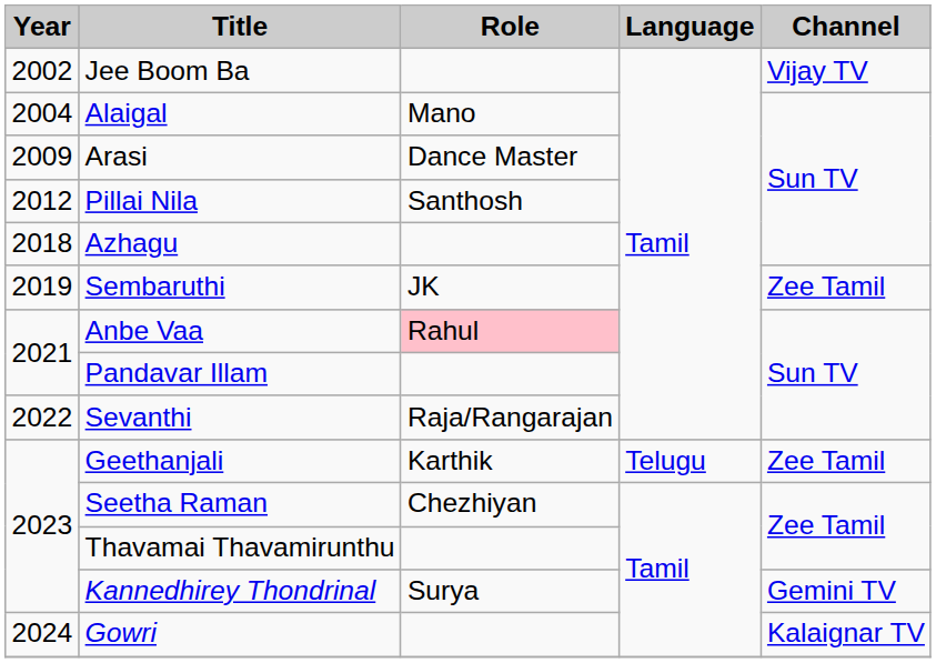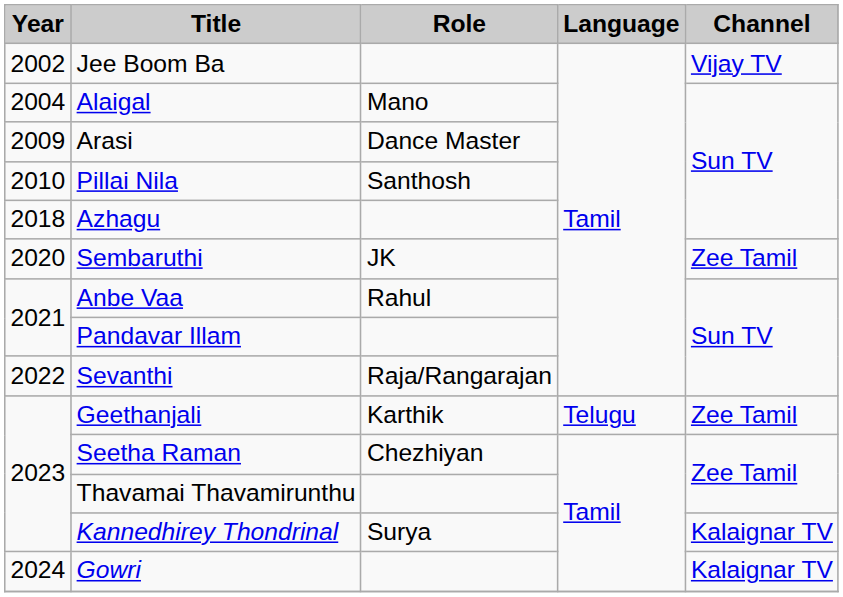Pillai Nila | Year: 2012 -> 2010
Sembaruthi | Year: 2019 -> 2020
Anbe Vaa | Role: pink background -> no background
Kannedhirey Thondrinal | Channel: Gemini TV -> Kalaignar TV
